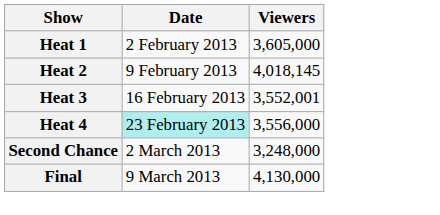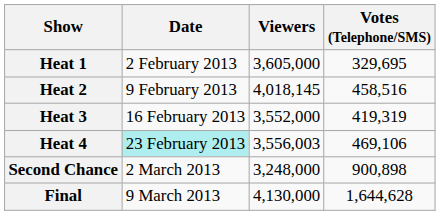+ column: Votes (Telephone/SMS) | 329,695 | 458,516 | 419,319 | 469,106 | 900,898 | 1,644,628
Heat 3 | Viewers: 3,552,001 -> 3,552,000
Heat 4 | Viewers: 3,556,000 -> 3,556,003
